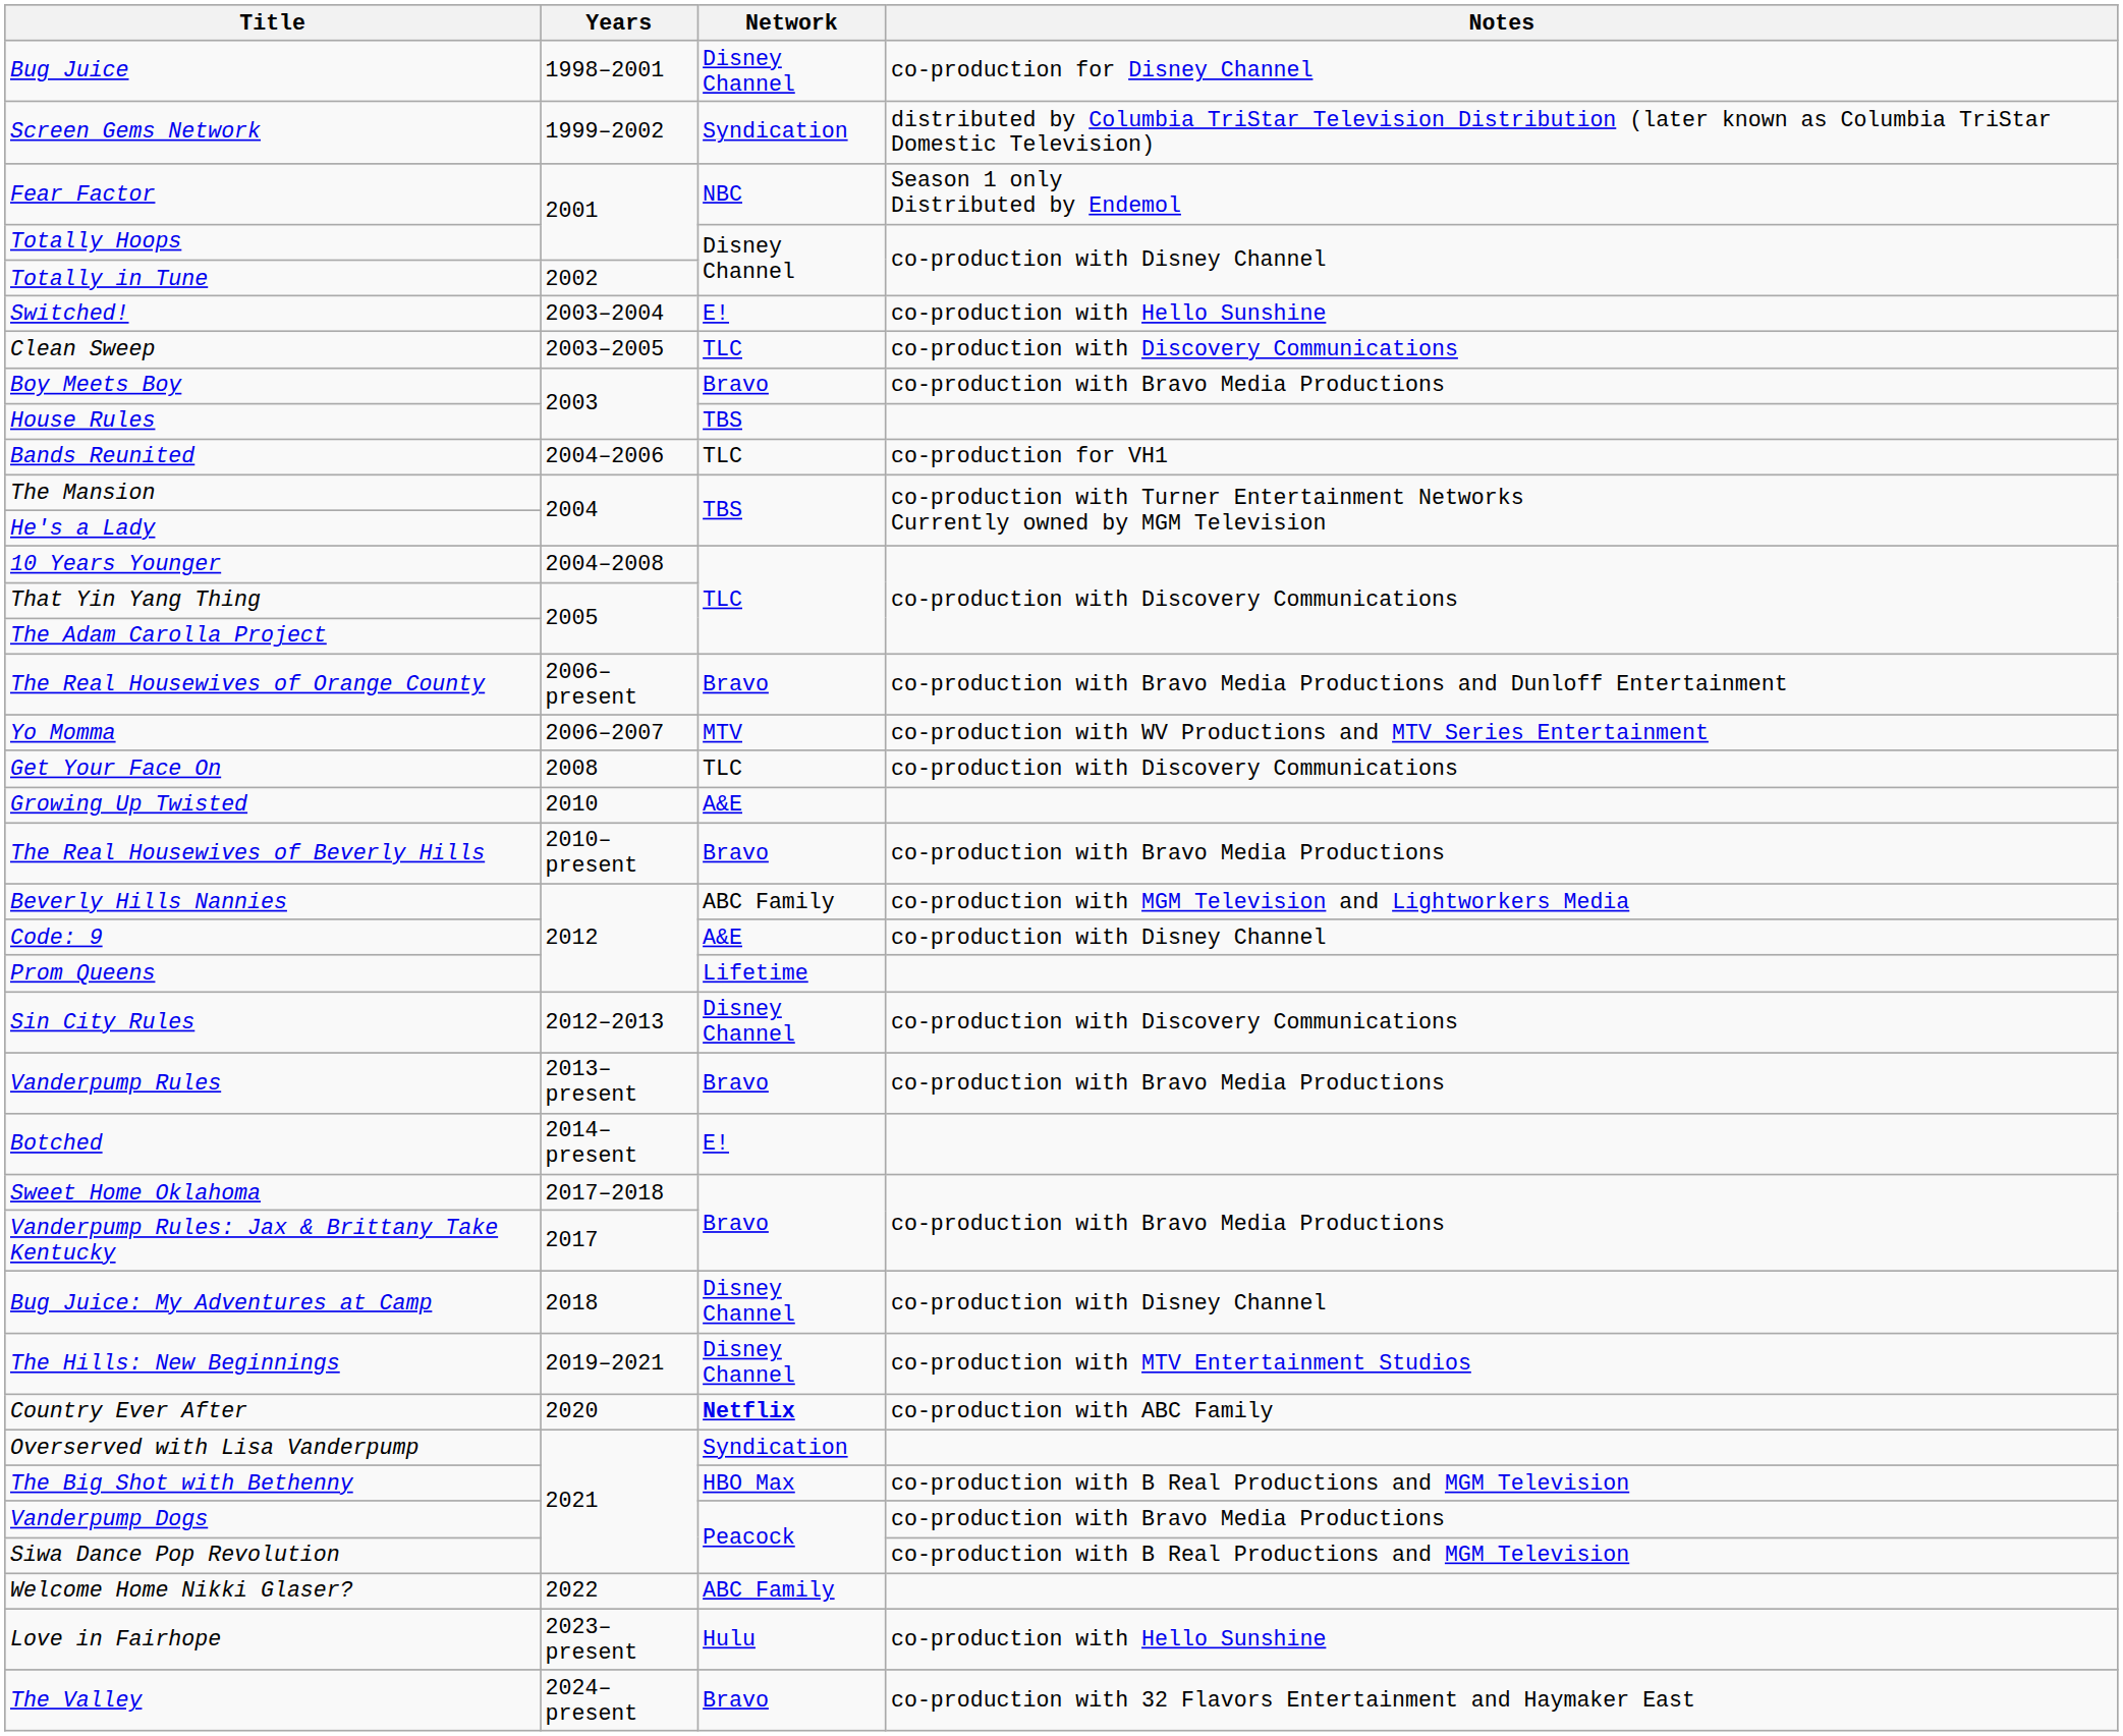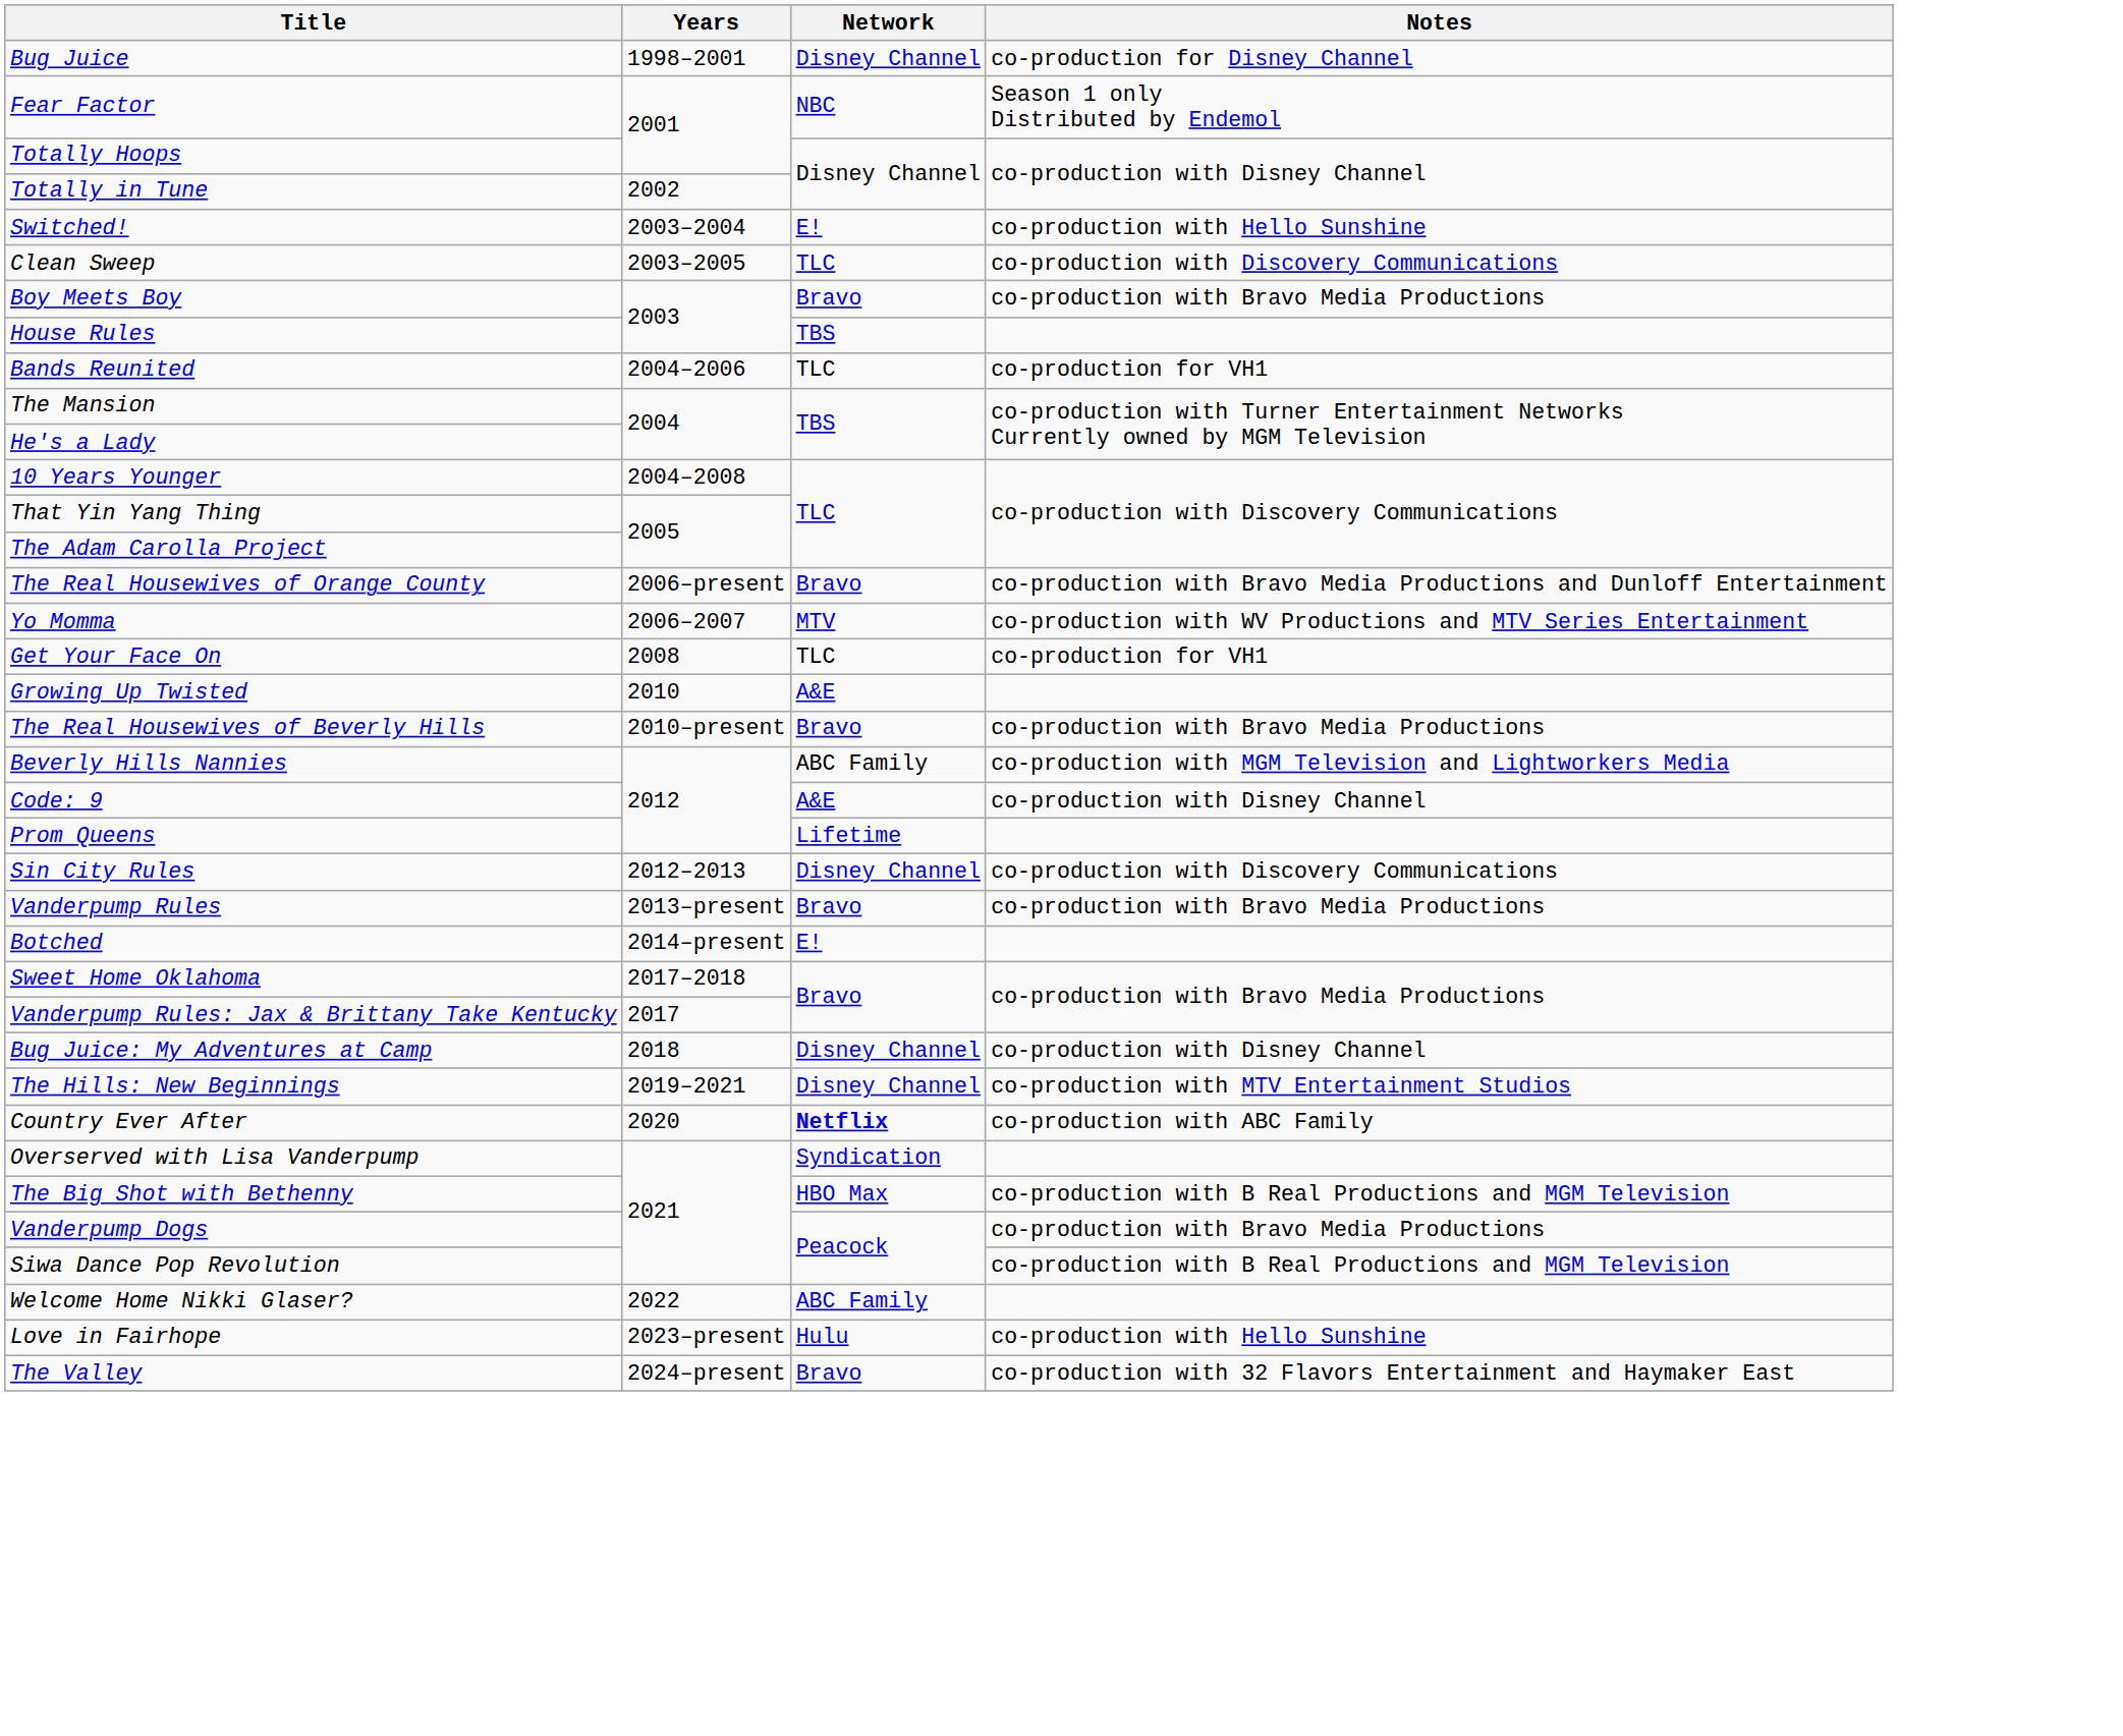- row: Screen Gems Network | 1999–2002 | Syndication | distributed by Columbia TriStar Television Distribution (later known as Columbia TriStar Domestic Television)
Get Your Face On | Notes: co-production with Discovery Communications -> co-production for VH1
